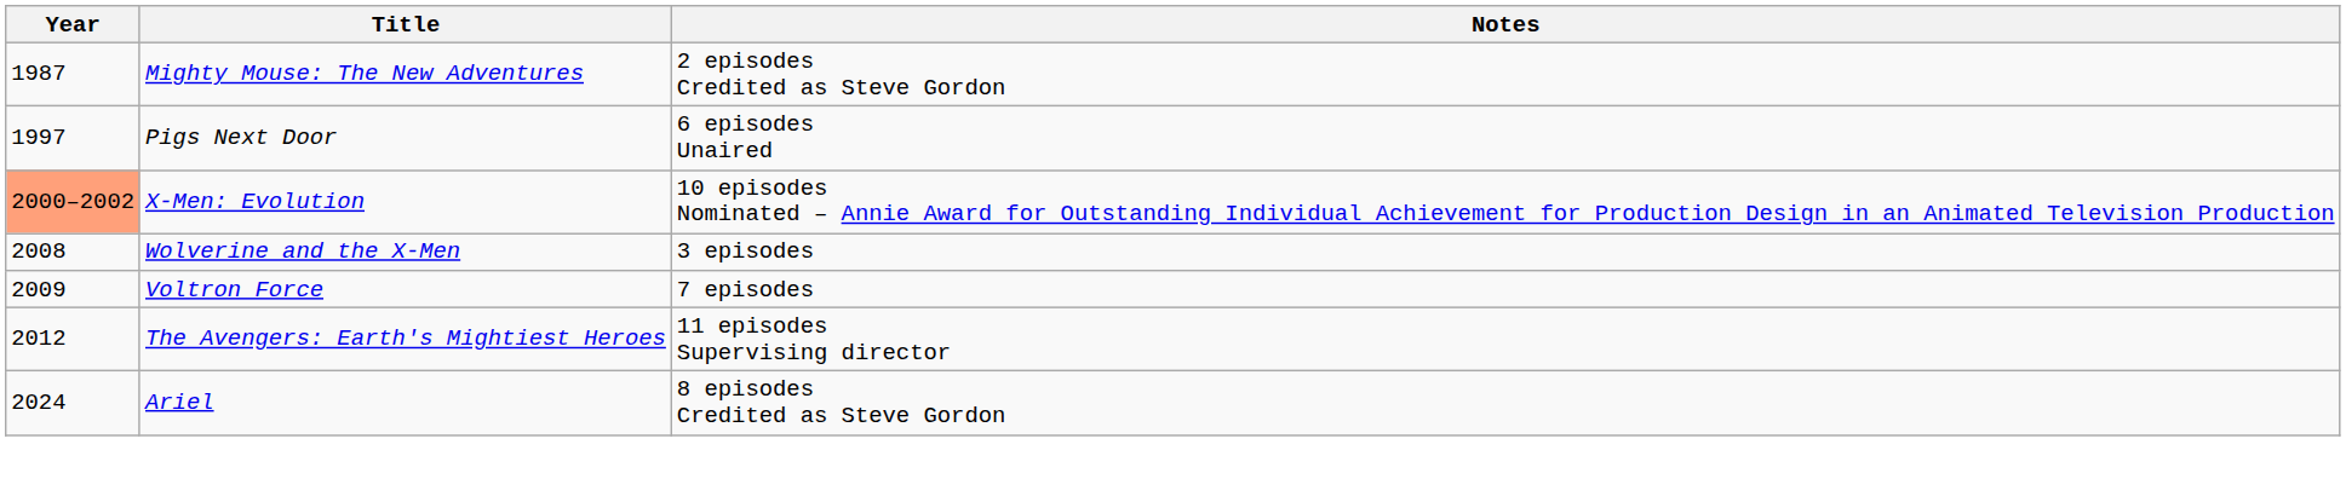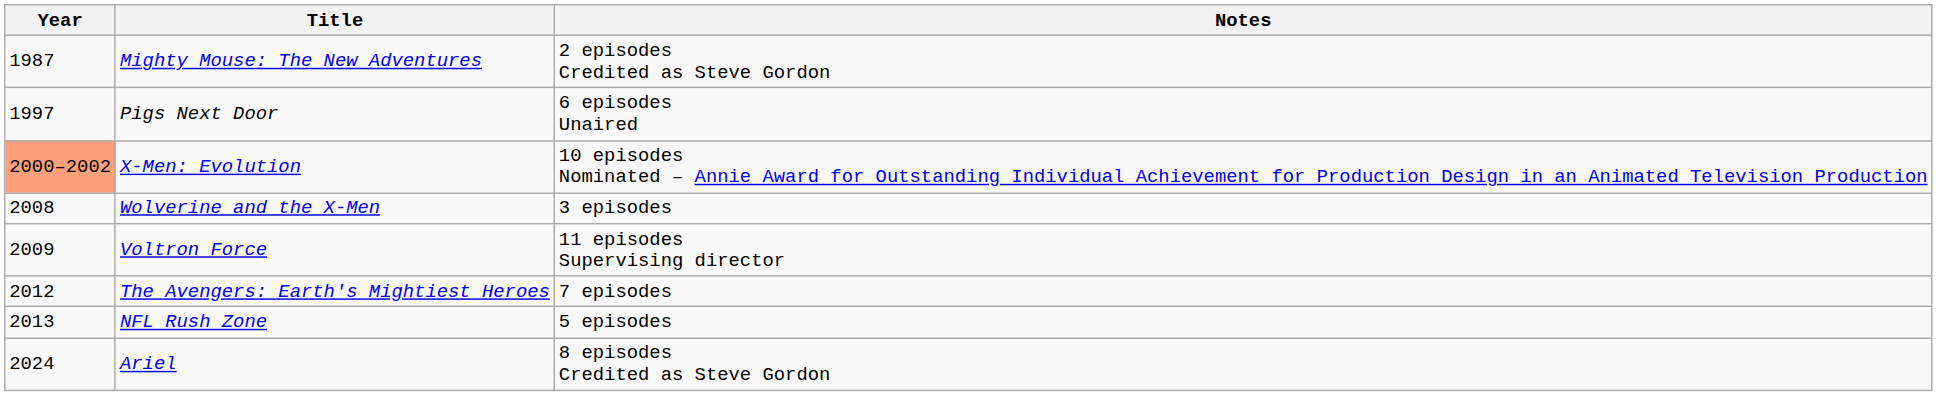Voltron Force | Notes: 7 episodes -> 11 episodes Supervising director
The Avengers: Earth's Mightiest Heroes | Notes: 11 episodes Supervising director -> 7 episodes
+ row: 2013 | NFL Rush Zone | 5 episodes
